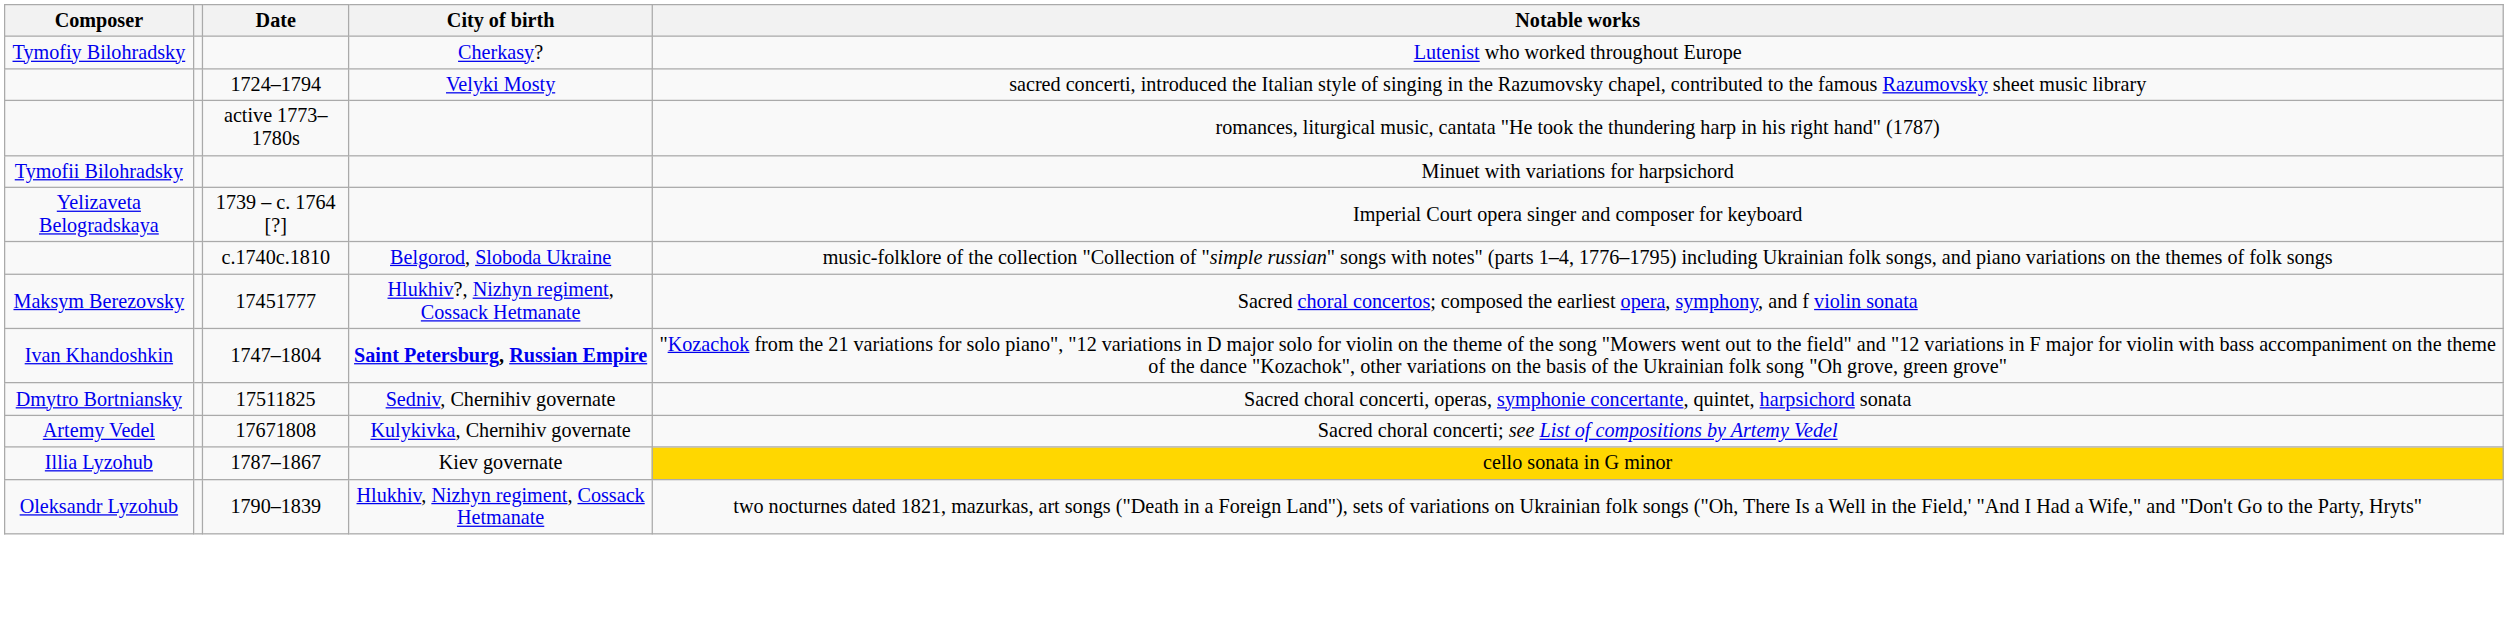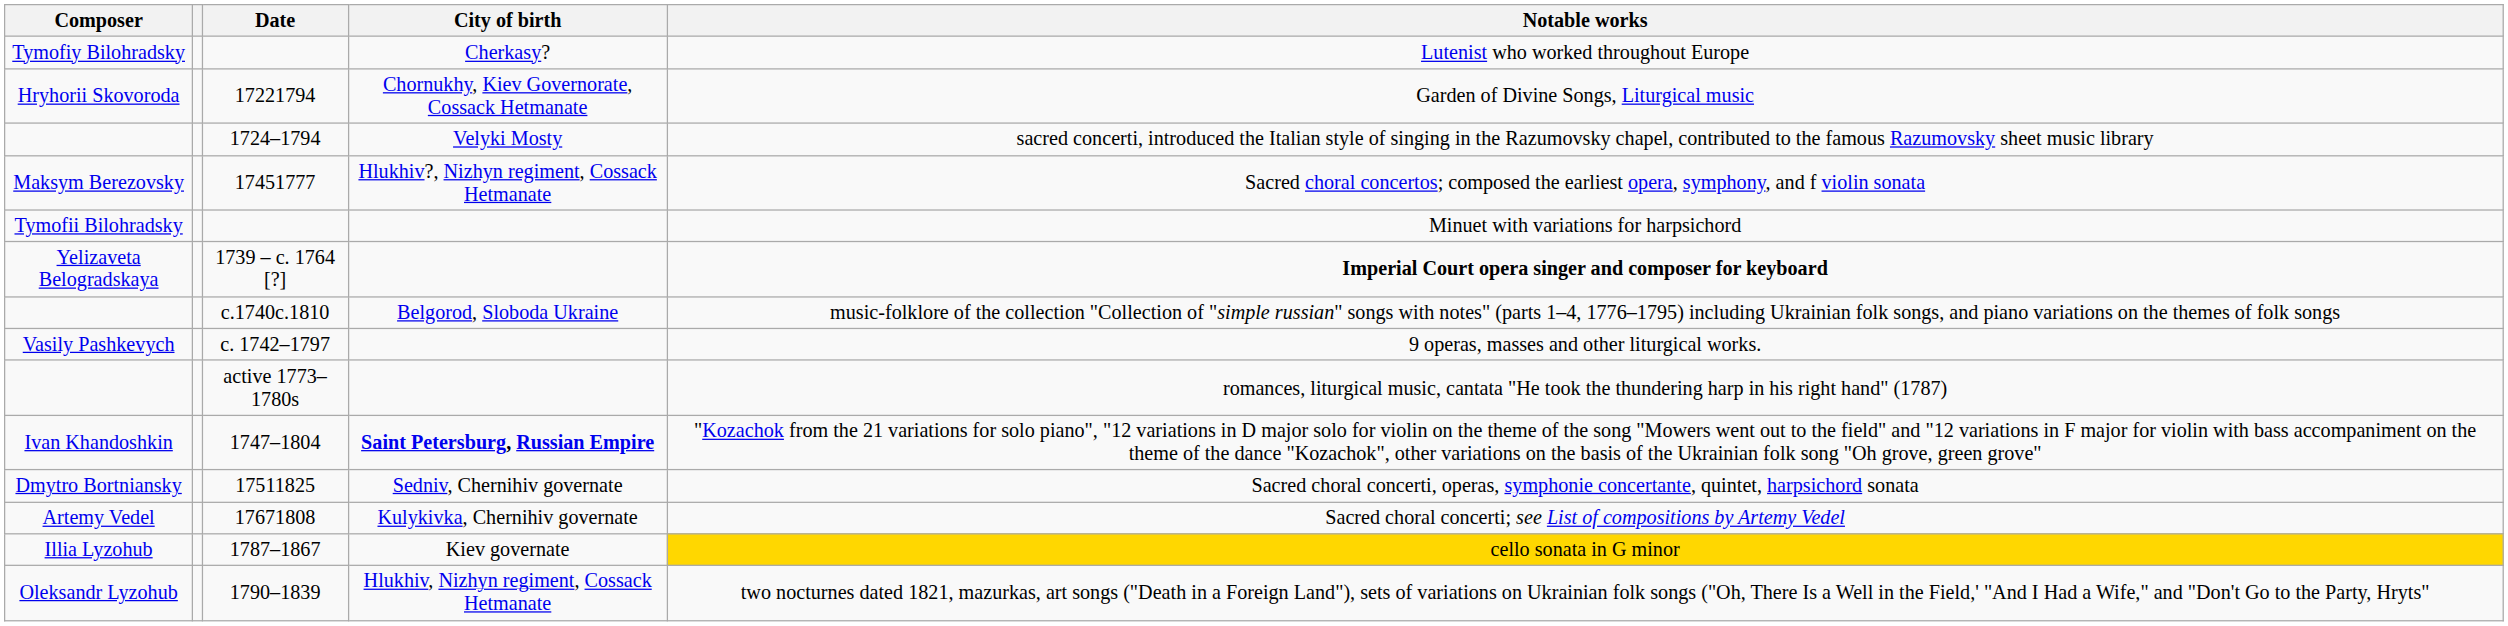+ row: Hryhorii Skovoroda | 17221794 | Chornukhy, Kiev Governorate, Cossack Hetmanate | Garden of Divine Songs, Liturgical music
rows swapped: active 1773–1780s <-> 17451777
1739 – c. 1764 [?] | Notable works: normal -> bold
+ row: Vasily Pashkevych | c. 1742–1797 | 9 operas, masses and other liturgical works.
